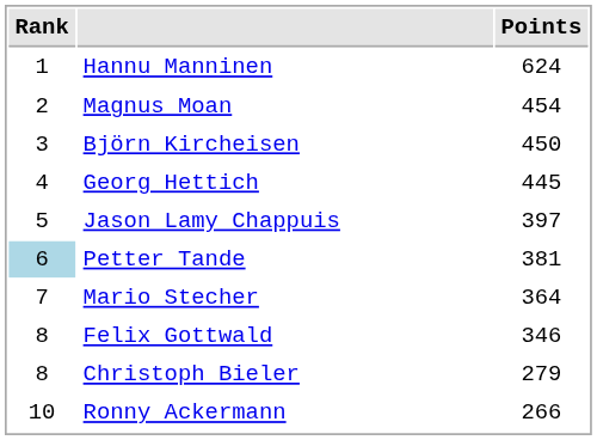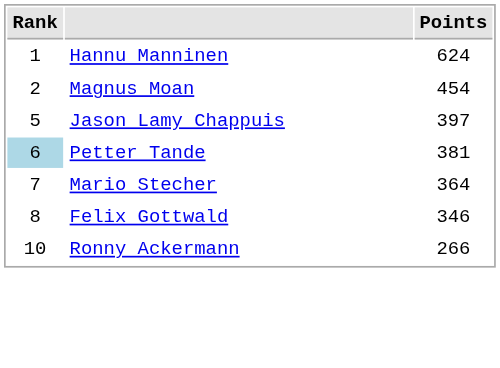- row: 3 | Björn Kircheisen | 450
- row: 4 | Georg Hettich | 445
- row: 8 | Christoph Bieler | 279
